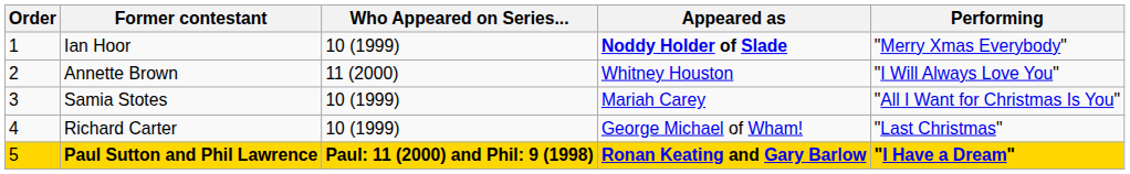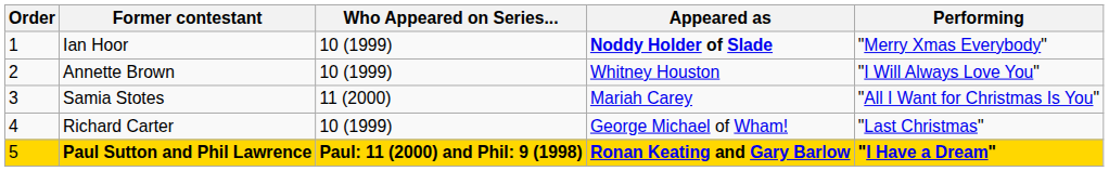Annette Brown | Who Appeared on Series...: 11 (2000) -> 10 (1999)
Samia Stotes | Who Appeared on Series...: 10 (1999) -> 11 (2000)
